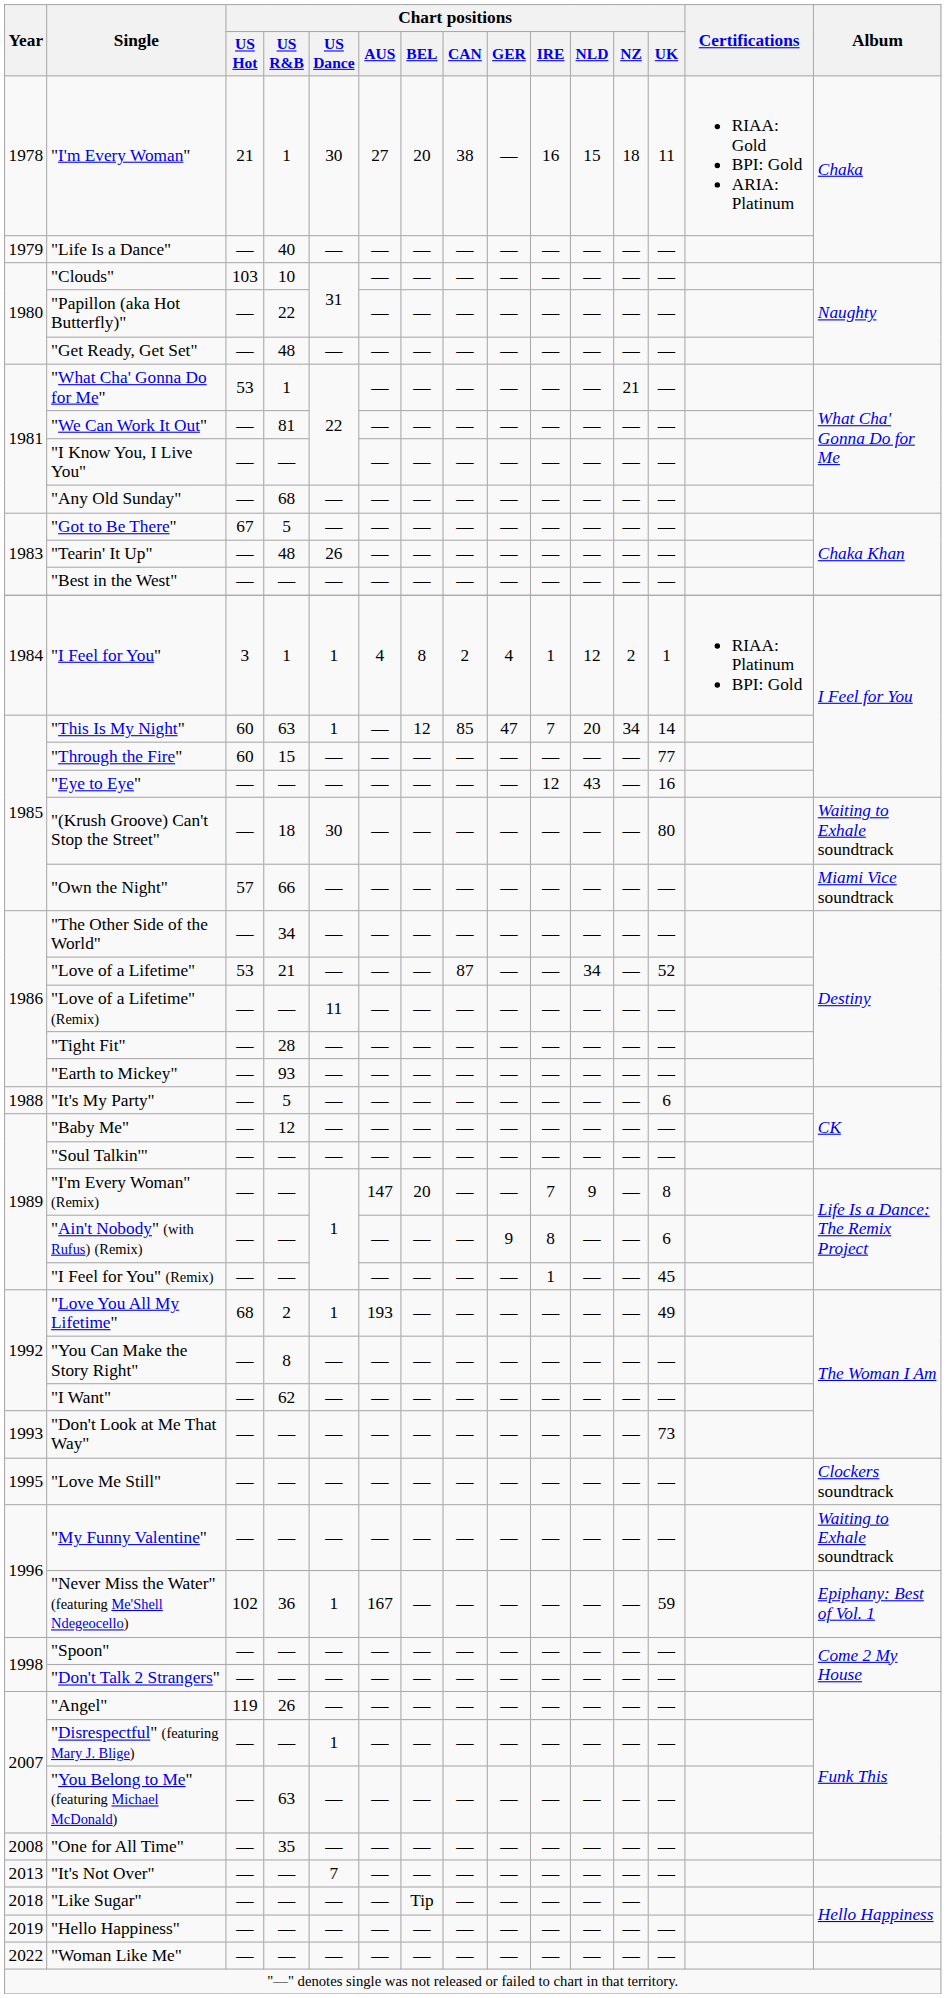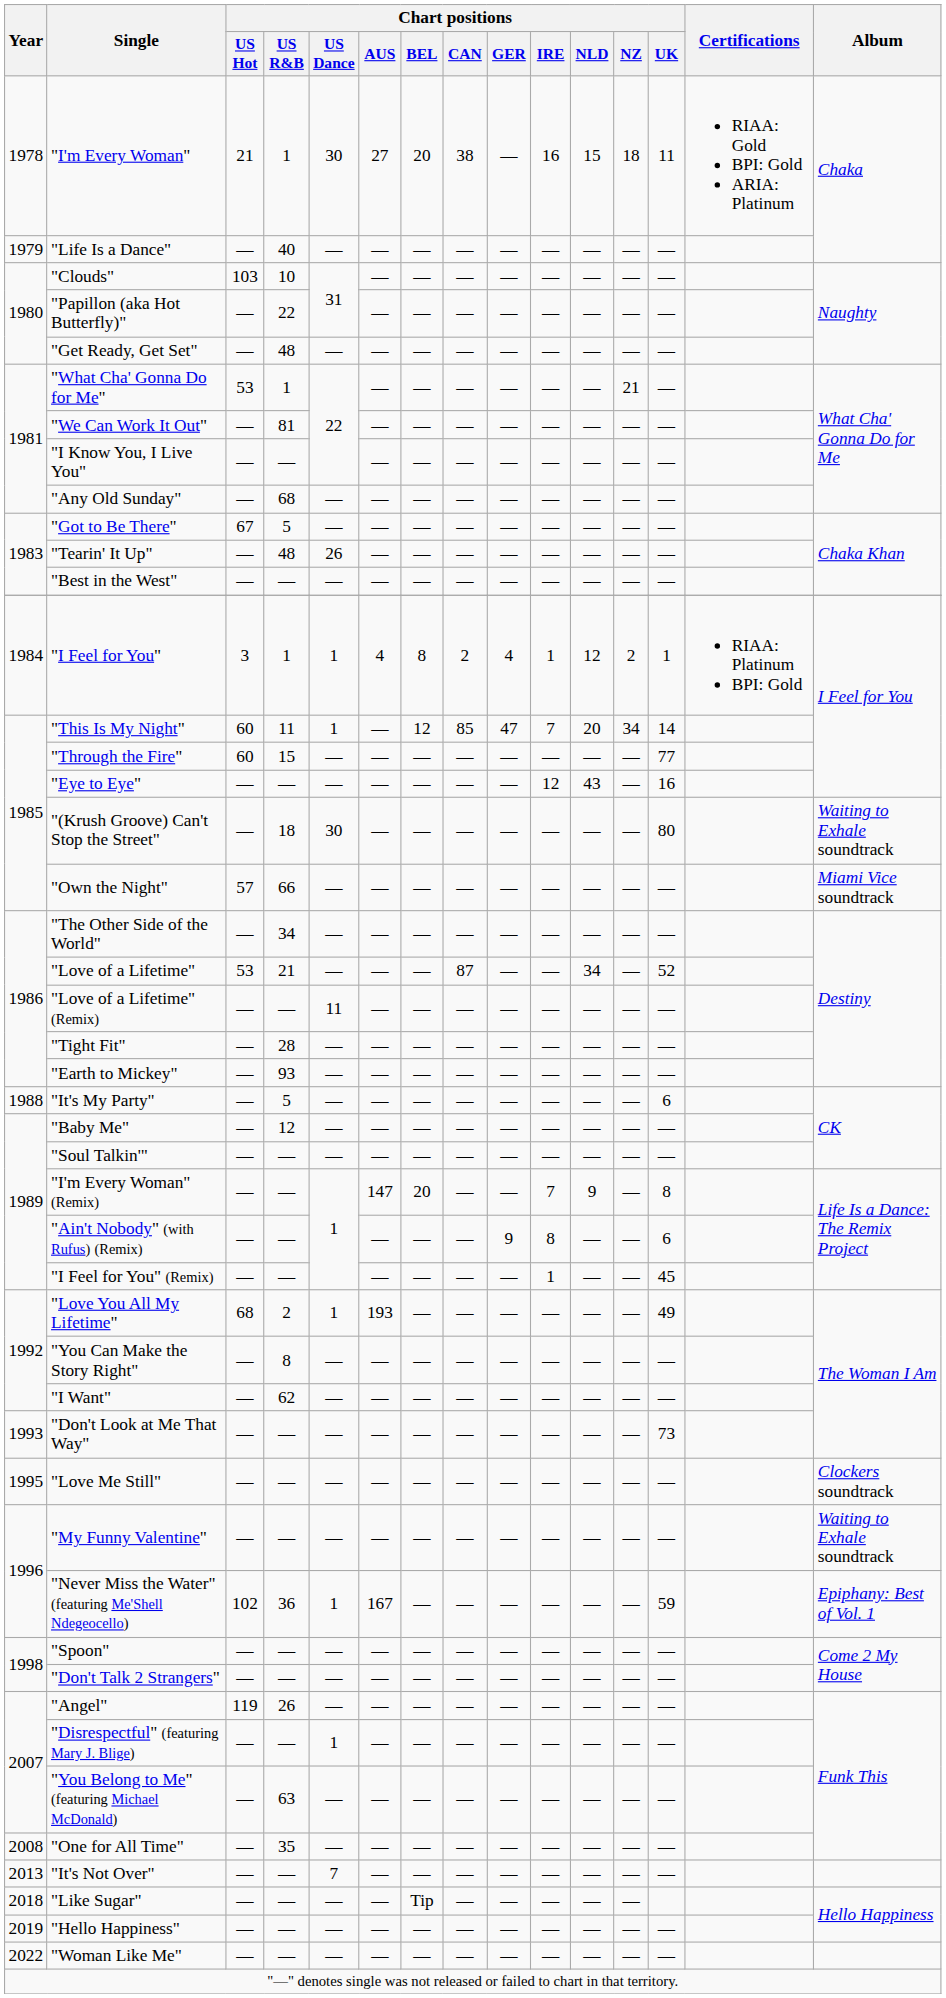"This Is My Night" | Chart positions / US R&B: 63 -> 11
